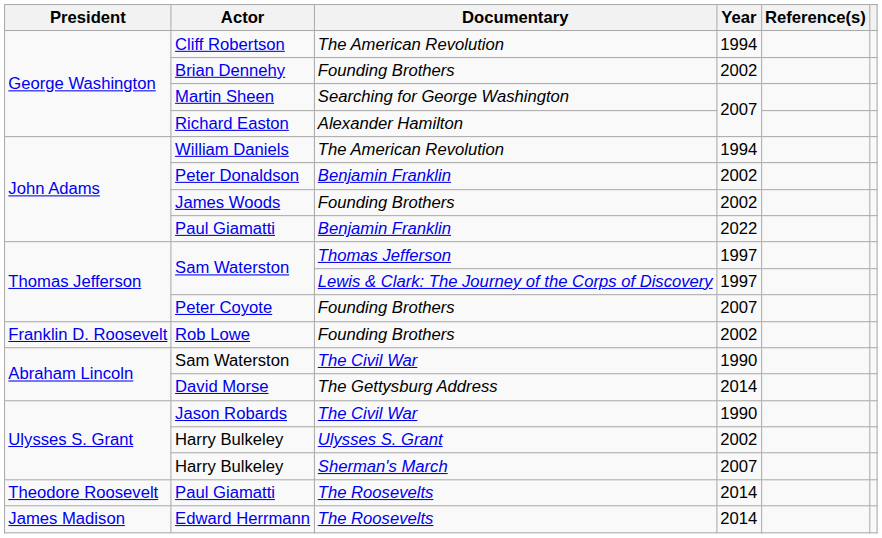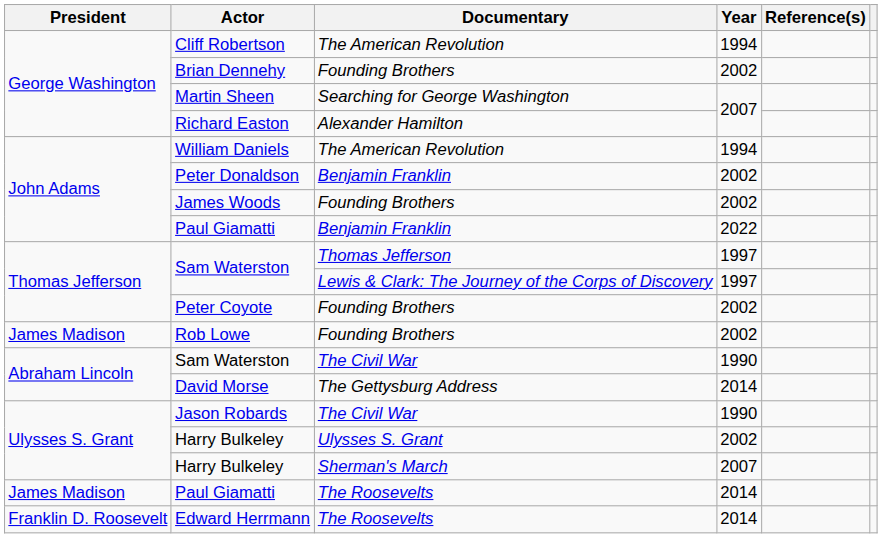Peter Coyote | Year: 2007 -> 2002
Rob Lowe | President: Franklin D. Roosevelt -> James Madison
Paul Giamatti / The Roosevelts | President: Theodore Roosevelt -> James Madison
Edward Herrmann | President: James Madison -> Franklin D. Roosevelt
